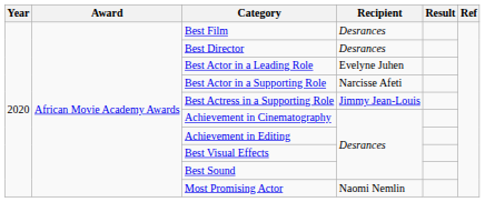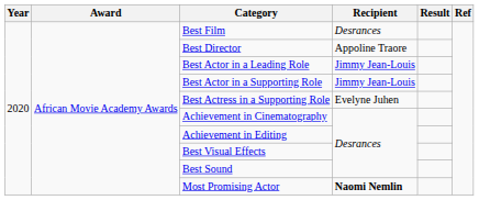Best Director | Recipient: Desrances -> Appoline Traore
Best Actor in a Leading Role | Recipient: Evelyne Juhen -> Jimmy Jean-Louis
Best Actor in a Supporting Role | Recipient: Narcisse Afeti -> Jimmy Jean-Louis
Best Actress in a Supporting Role | Recipient: Jimmy Jean-Louis -> Evelyne Juhen
Most Promising Actor | Recipient: normal -> bold
